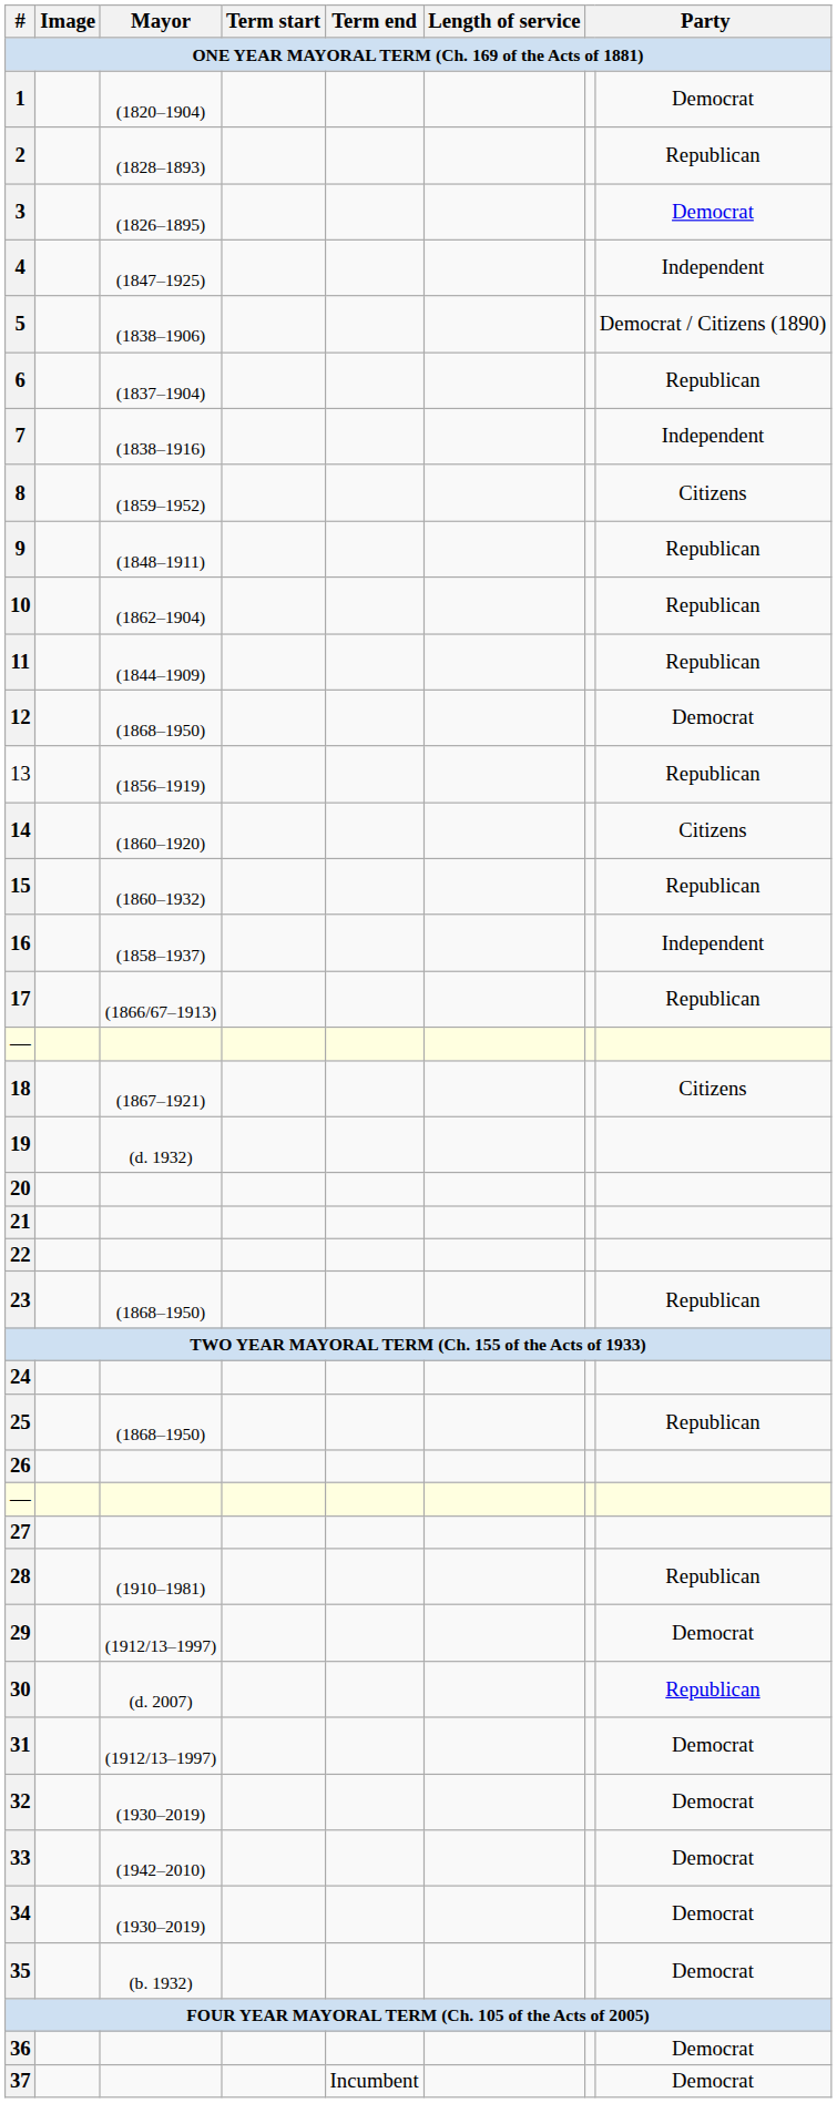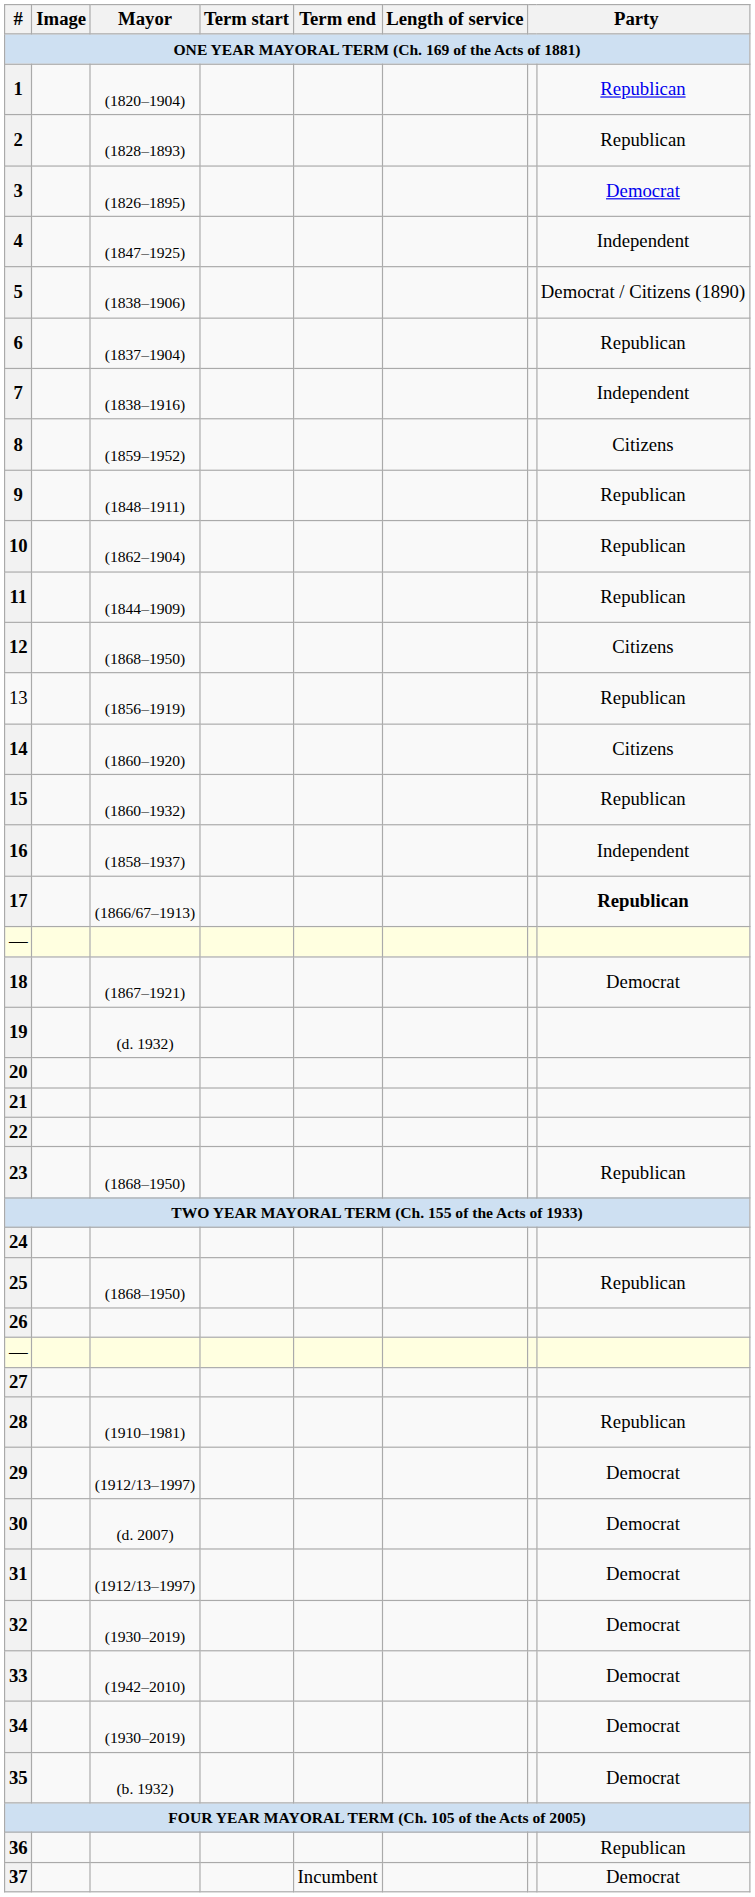1 | column 8: Democrat -> Republican
12 | column 8: Democrat -> Citizens
17 | column 8: normal -> bold
18 | column 8: Citizens -> Democrat
30 | column 8: Republican -> Democrat
36 | column 8: Democrat -> Republican
